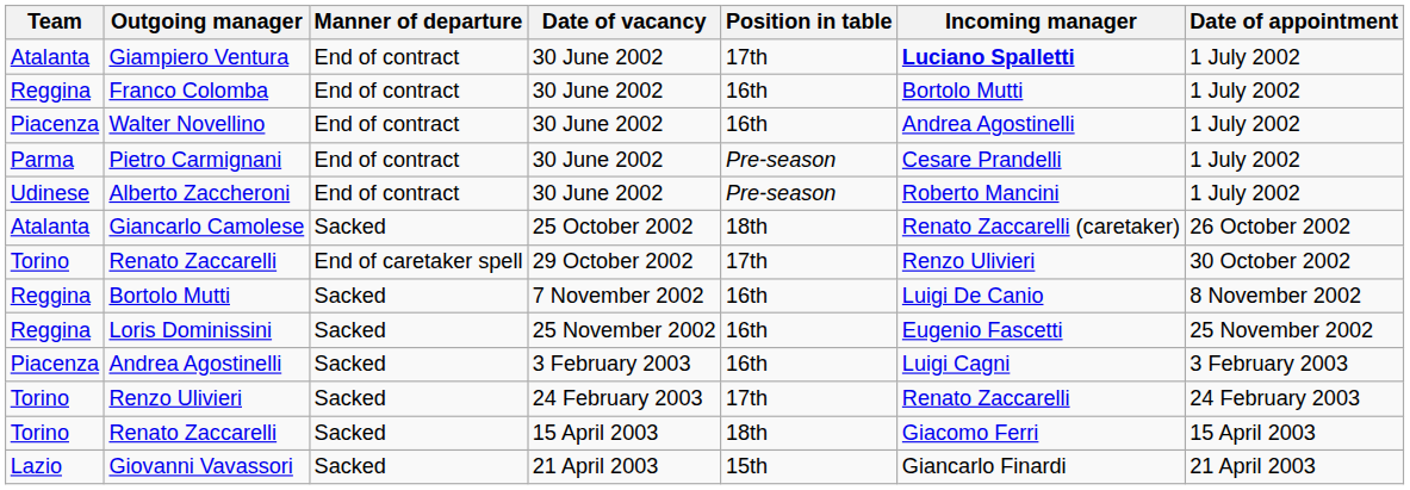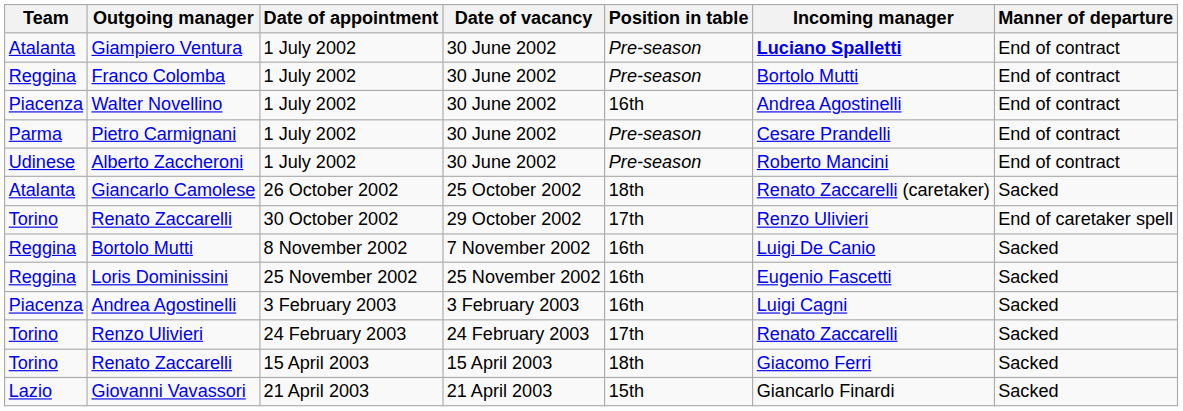columns swapped: Manner of departure <-> Date of appointment
Giampiero Ventura | Position in table: 17th -> Pre-season
Franco Colomba | Position in table: 16th -> Pre-season
